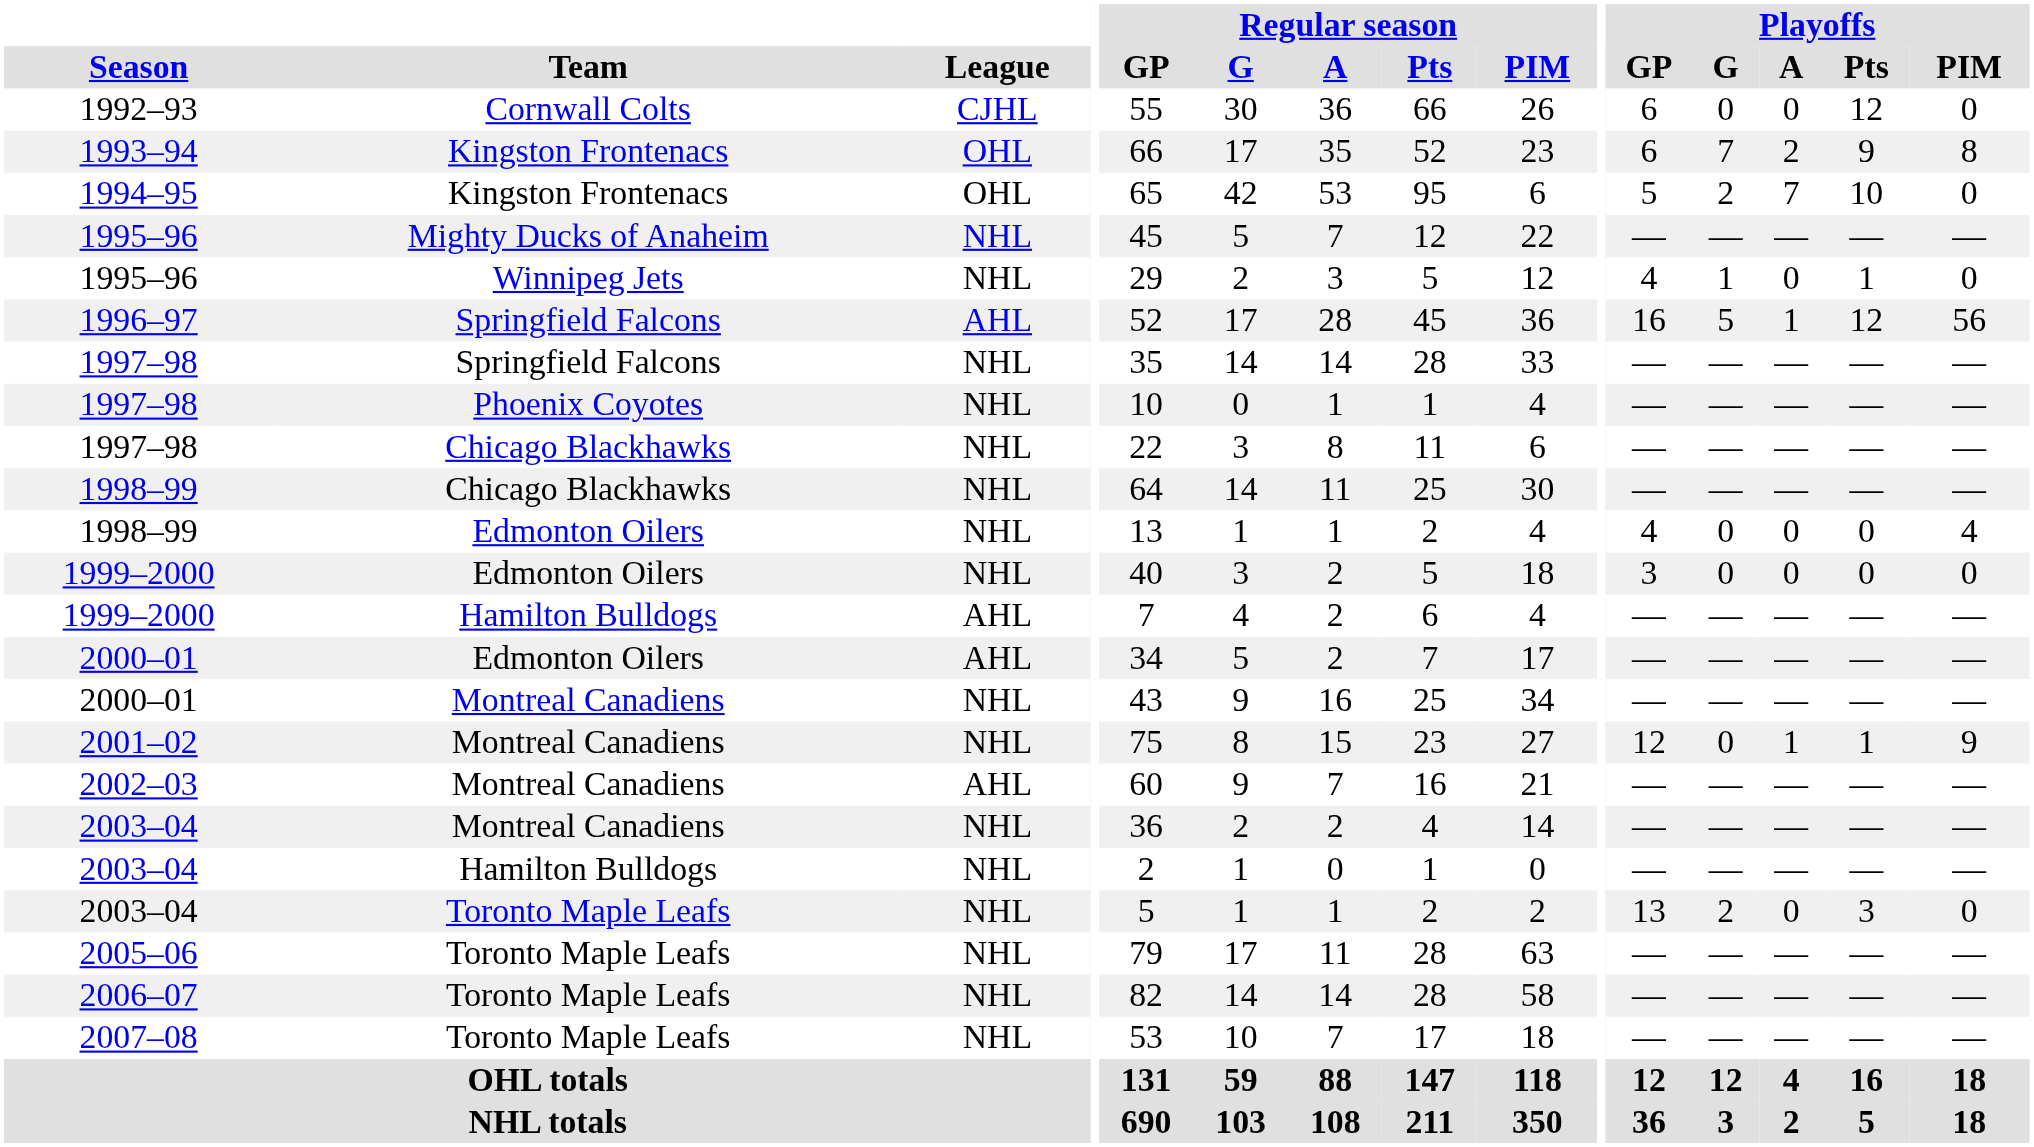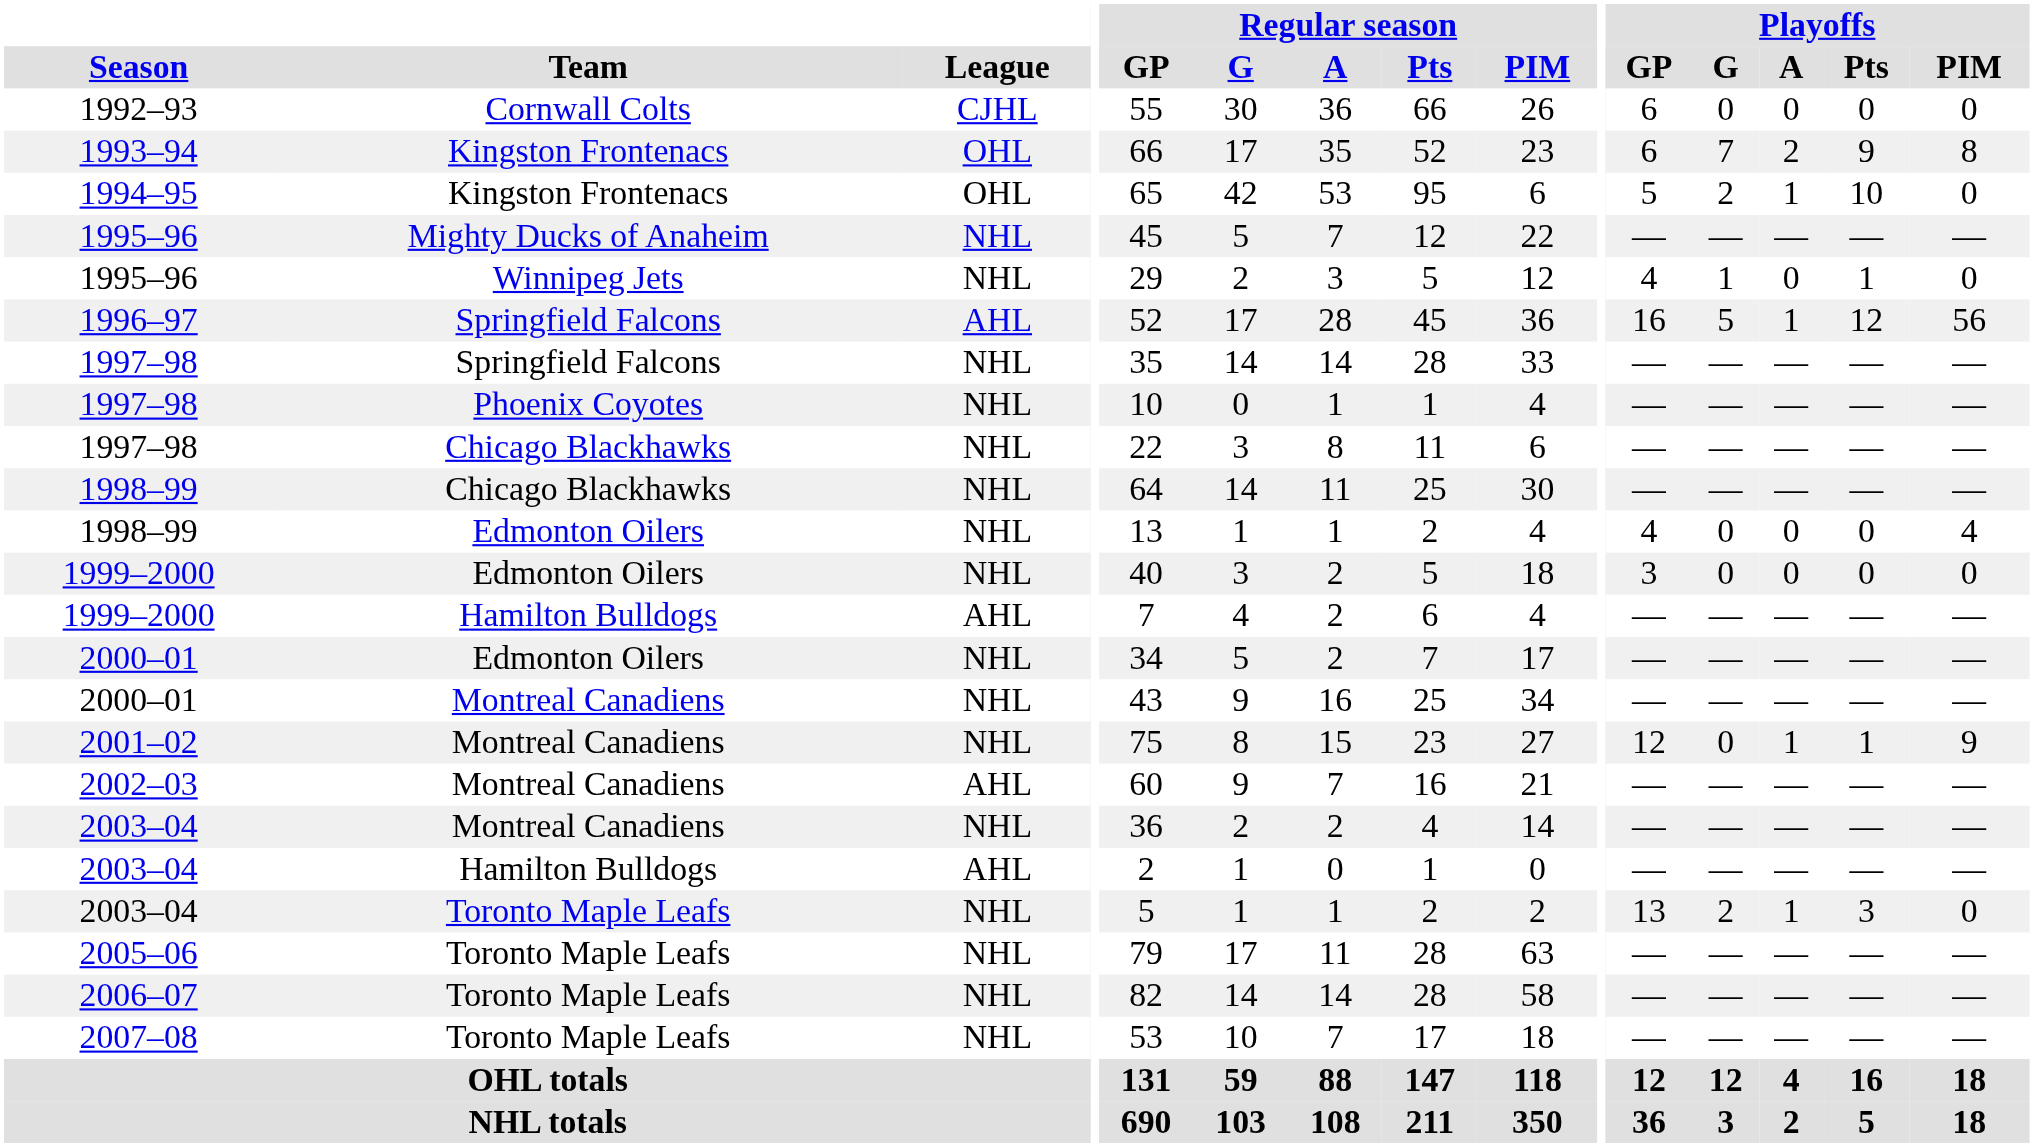1992–93 | Playoffs / Pts: 12 -> 0
1994–95 | Playoffs / A: 7 -> 1
2000–01 / Edmonton Oilers | League: AHL -> NHL
2003–04 / Hamilton Bulldogs | League: NHL -> AHL
2003–04 / Toronto Maple Leafs | Playoffs / A: 0 -> 1
